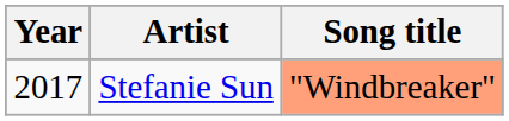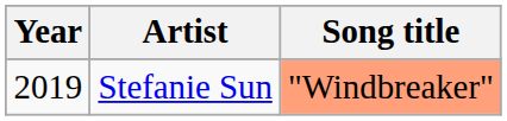Stefanie Sun | Year: 2017 -> 2019
